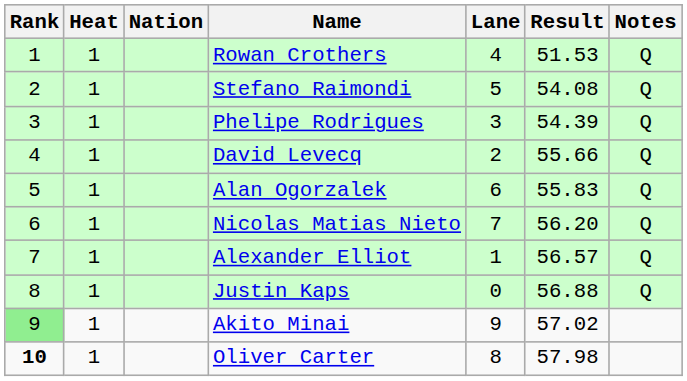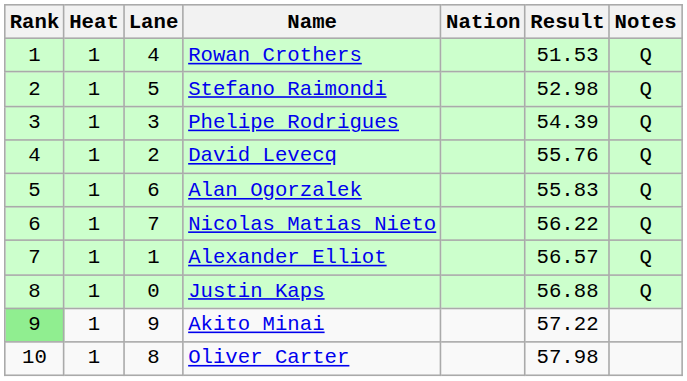columns swapped: Lane <-> Nation
Stefano Raimondi | Result: 54.08 -> 52.98
David Levecq | Result: 55.66 -> 55.76
Nicolas Matias Nieto | Result: 56.20 -> 56.22
Akito Minai | Result: 57.02 -> 57.22
Oliver Carter | Rank: bold -> normal
